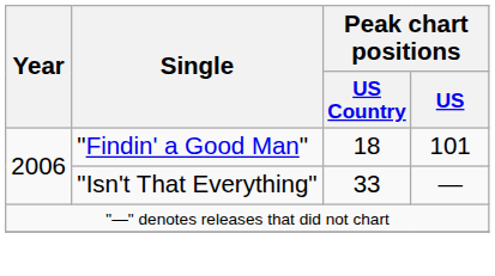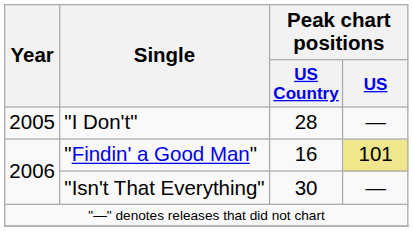+ row: 2005 | "I Don't" | 28 | —
"Findin' a Good Man" | Peak chart positions / US Country: 18 -> 16
"Findin' a Good Man" | Peak chart positions / US: no background -> khaki background
"Isn't That Everything" | Peak chart positions / US Country: 33 -> 30
